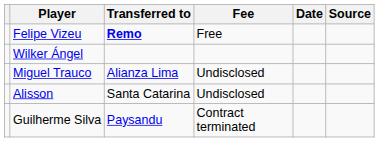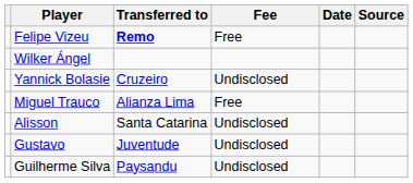+ row: Yannick Bolasie | Cruzeiro | Undisclosed
Miguel Trauco | Fee: Undisclosed -> Free
+ row: Gustavo | Juventude | Undisclosed
Guilherme Silva | Fee: Contract terminated -> Undisclosed
